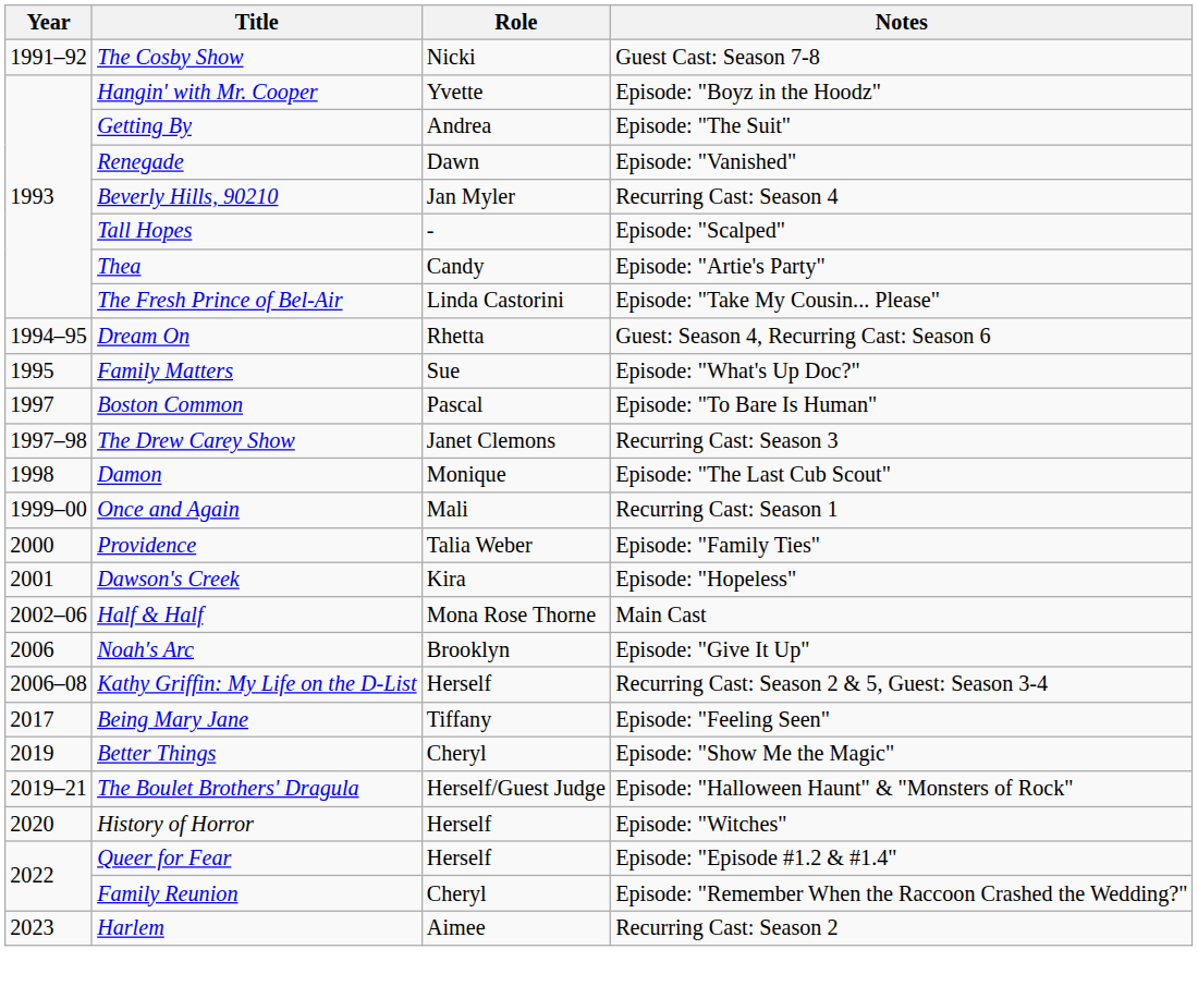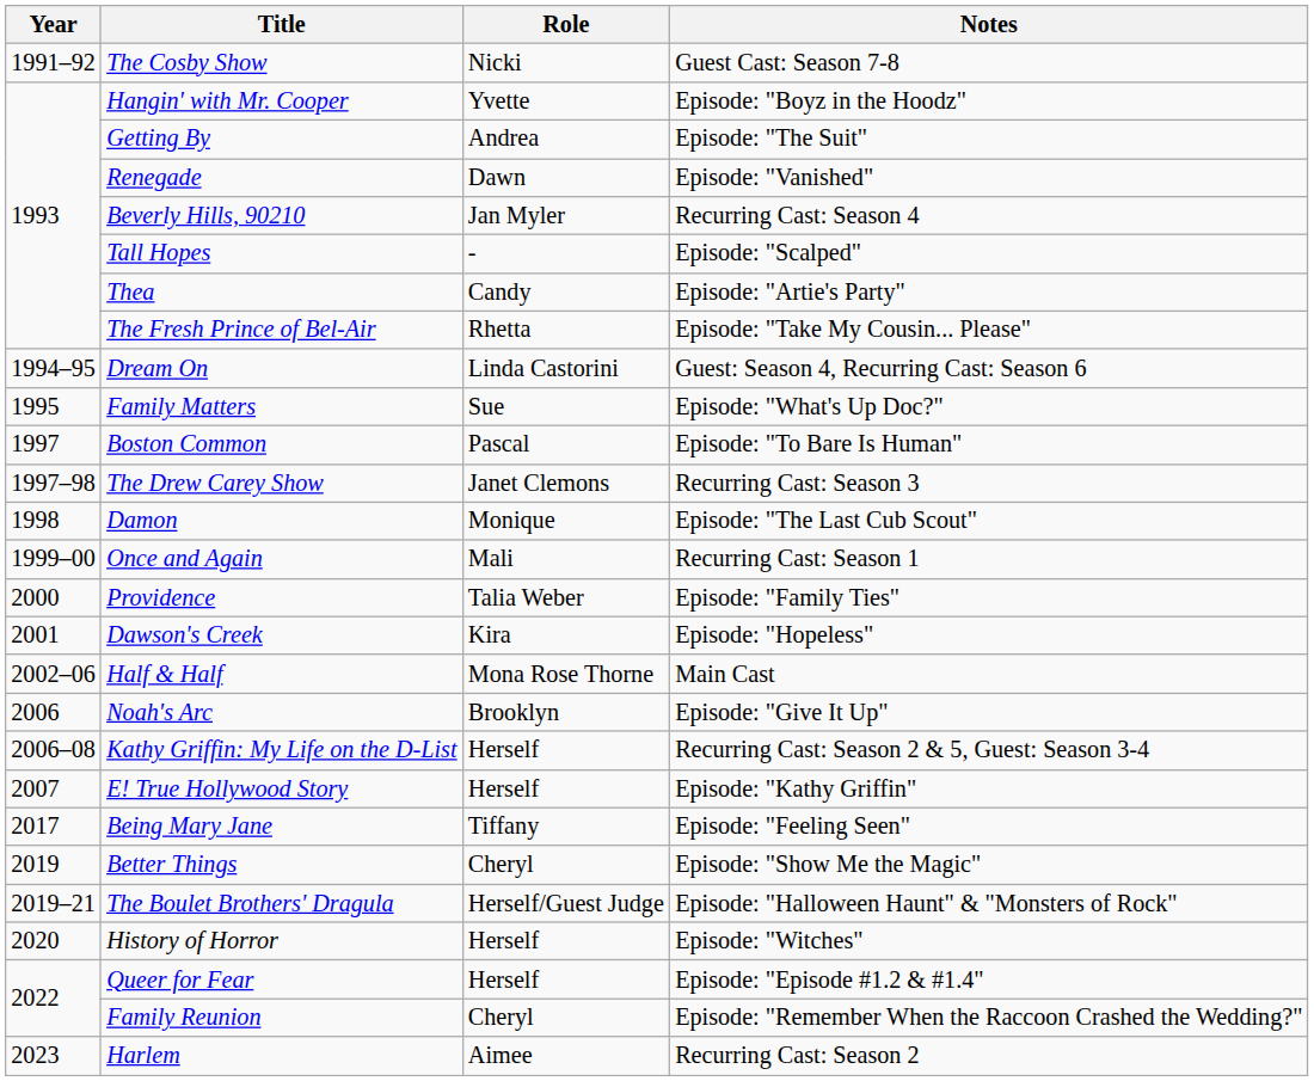The Fresh Prince of Bel-Air | Role: Linda Castorini -> Rhetta
Dream On | Role: Rhetta -> Linda Castorini
+ row: 2007 | E! True Hollywood Story | Herself | Episode: "Kathy Griffin"
